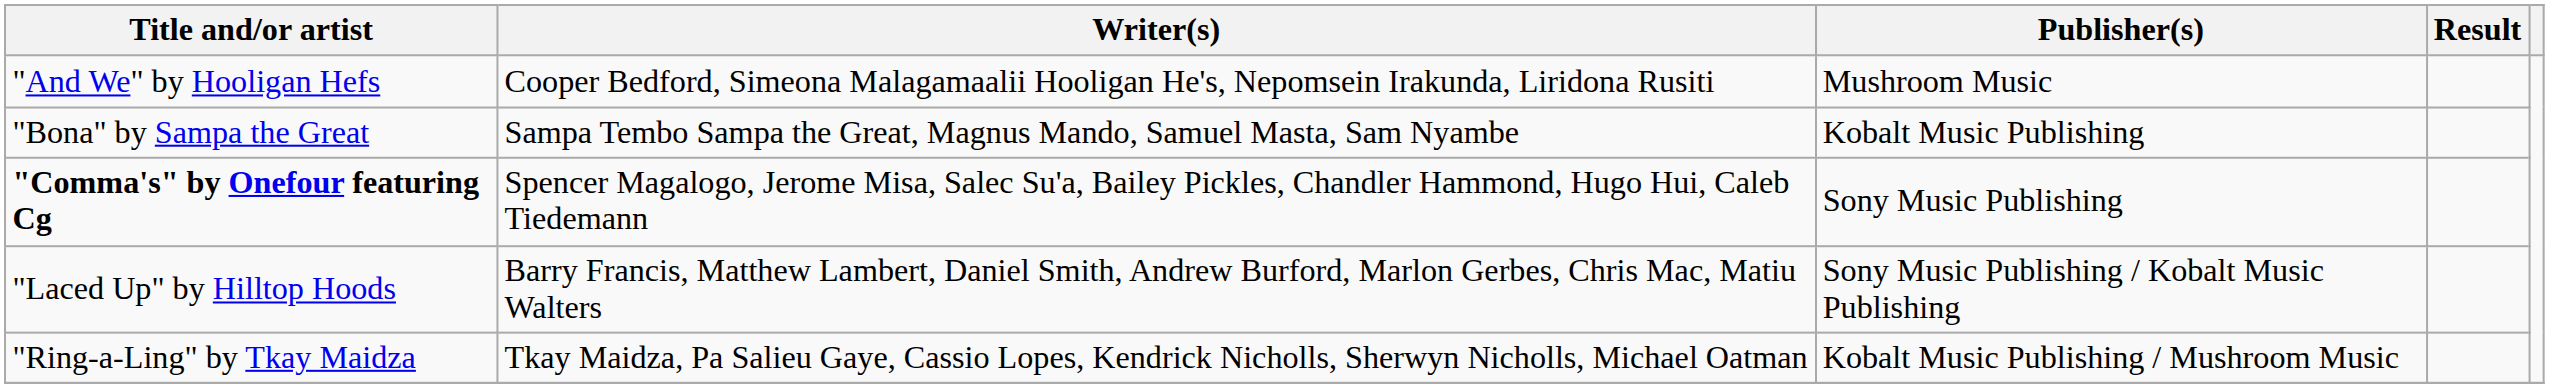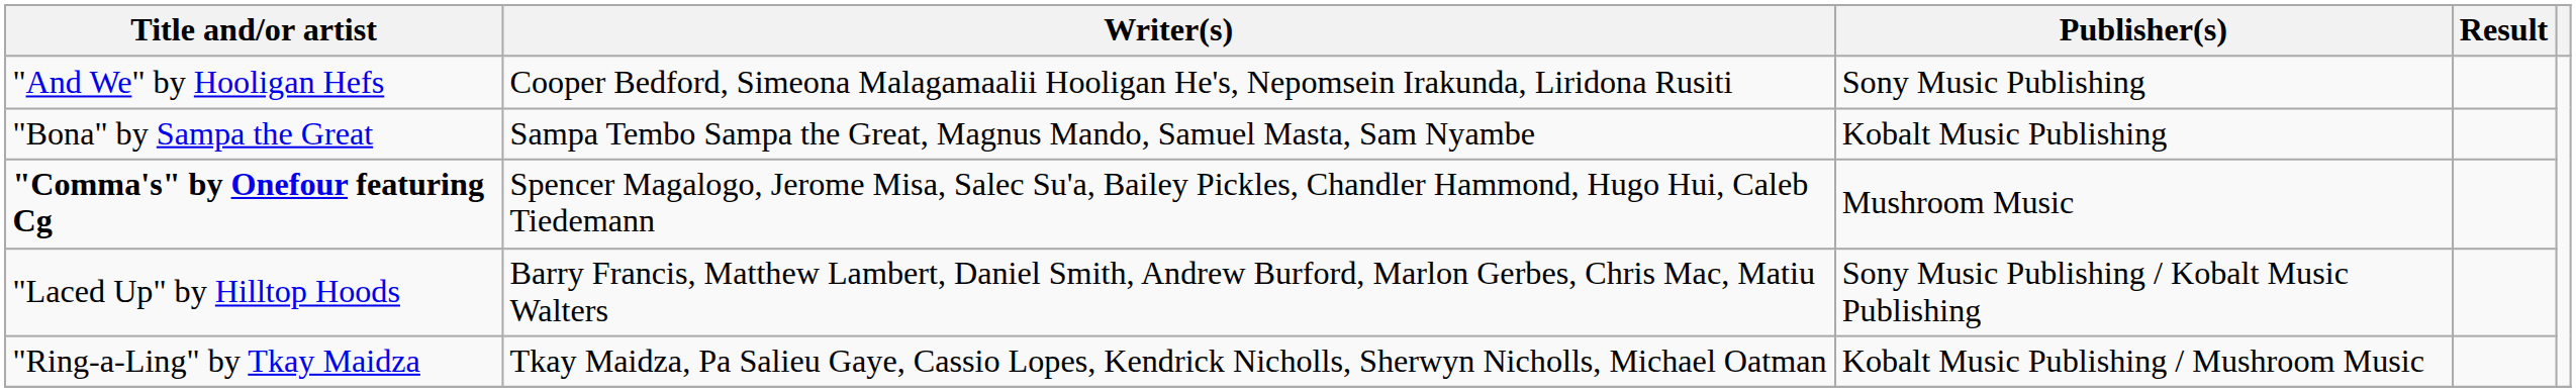"And We" by Hooligan Hefs | Publisher(s): Mushroom Music -> Sony Music Publishing
"Comma's" by Onefour featuring Cg | Publisher(s): Sony Music Publishing -> Mushroom Music
